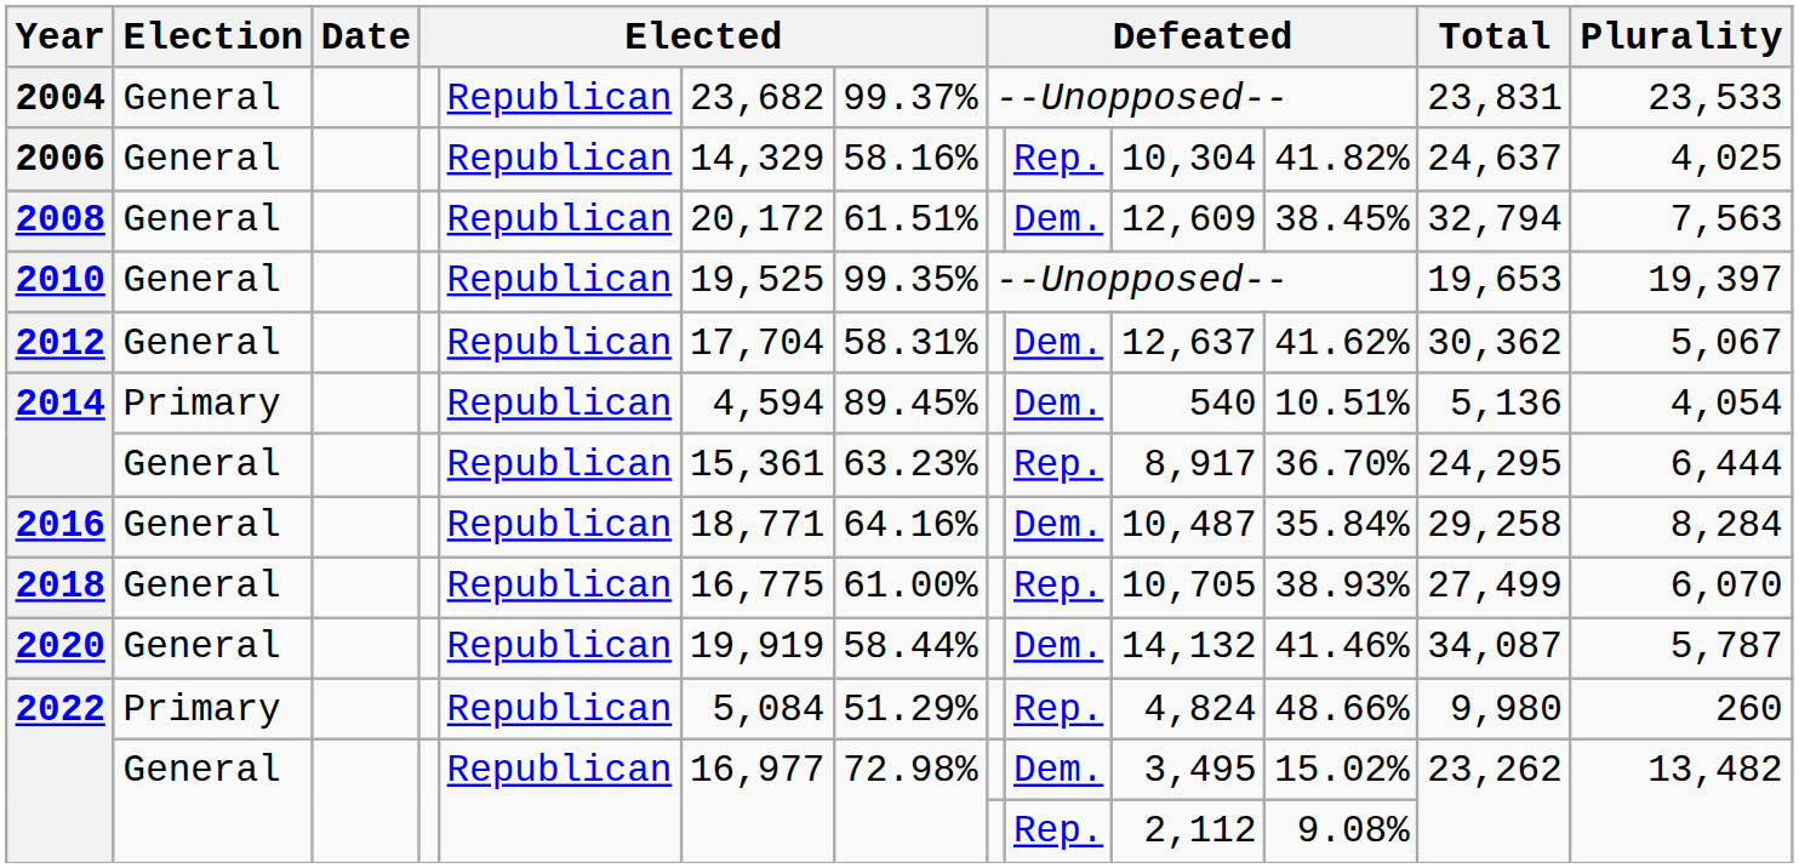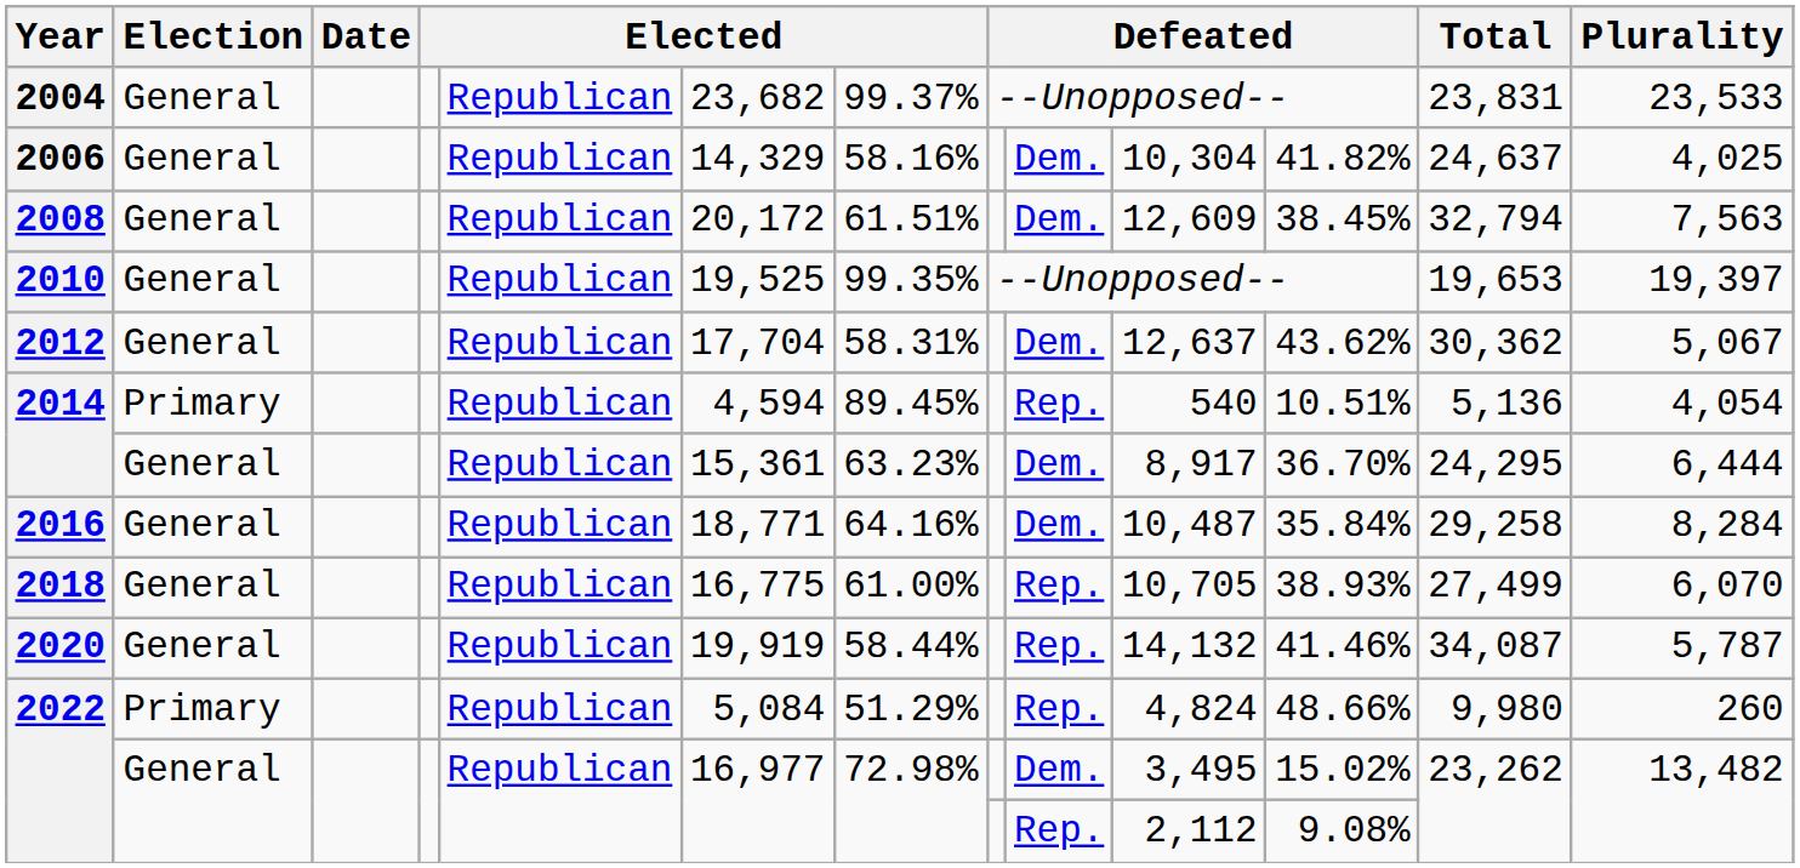2006 | column 9: Rep. -> Dem.
2012 | column 11: 41.62% -> 43.62%
2014 / Primary | column 9: Dem. -> Rep.
2014 / General | column 9: Rep. -> Dem.
2020 | column 9: Dem. -> Rep.
